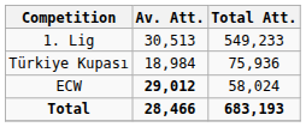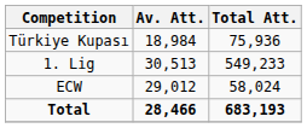rows swapped: 1. Lig <-> Türkiye Kupası
ECW | Av. Att.: bold -> normal
